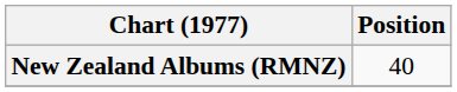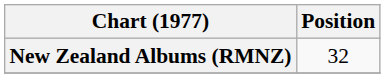New Zealand Albums (RMNZ) | Position: 40 -> 32
